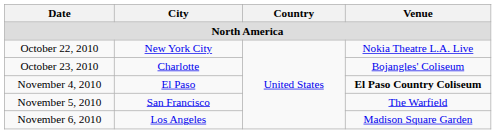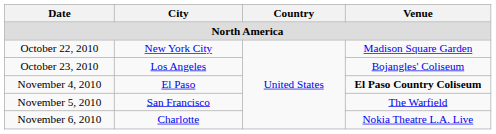October 22, 2010 | Venue: Nokia Theatre L.A. Live -> Madison Square Garden
October 23, 2010 | City: Charlotte -> Los Angeles
November 6, 2010 | City: Los Angeles -> Charlotte
November 6, 2010 | Venue: Madison Square Garden -> Nokia Theatre L.A. Live
